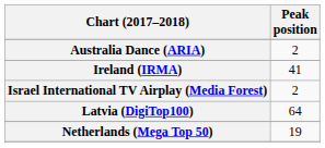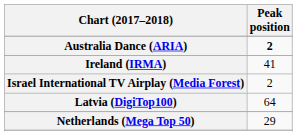Australia Dance (ARIA) | Peak position: normal -> bold
Netherlands (Mega Top 50) | Peak position: 19 -> 29
